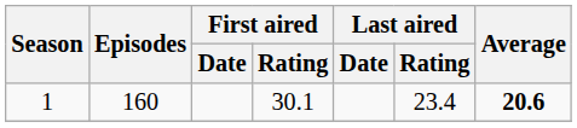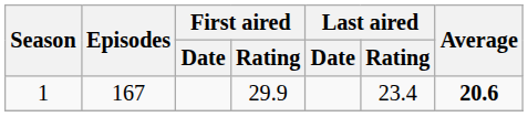1 | Episodes: 160 -> 167
1 | First aired / Rating: 30.1 -> 29.9
